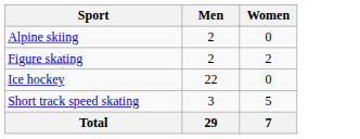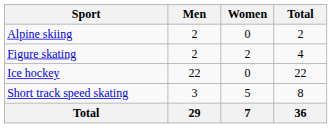+ column: Total | 2 | 4 | 22 | 8 | 36
